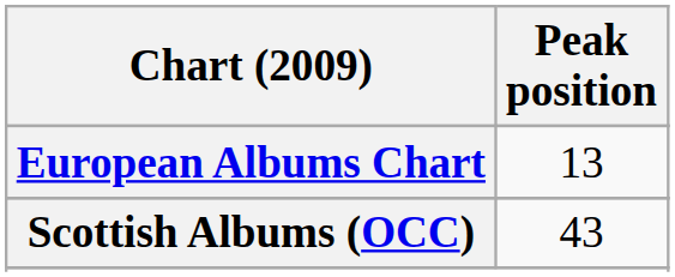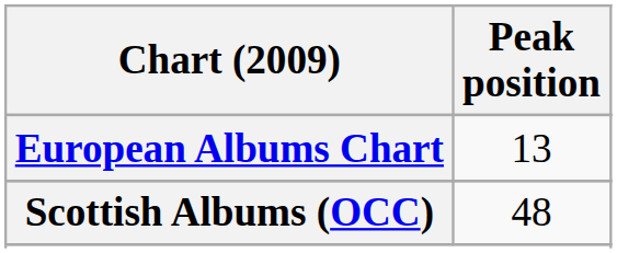Scottish Albums (OCC) | Peak position: 43 -> 48
